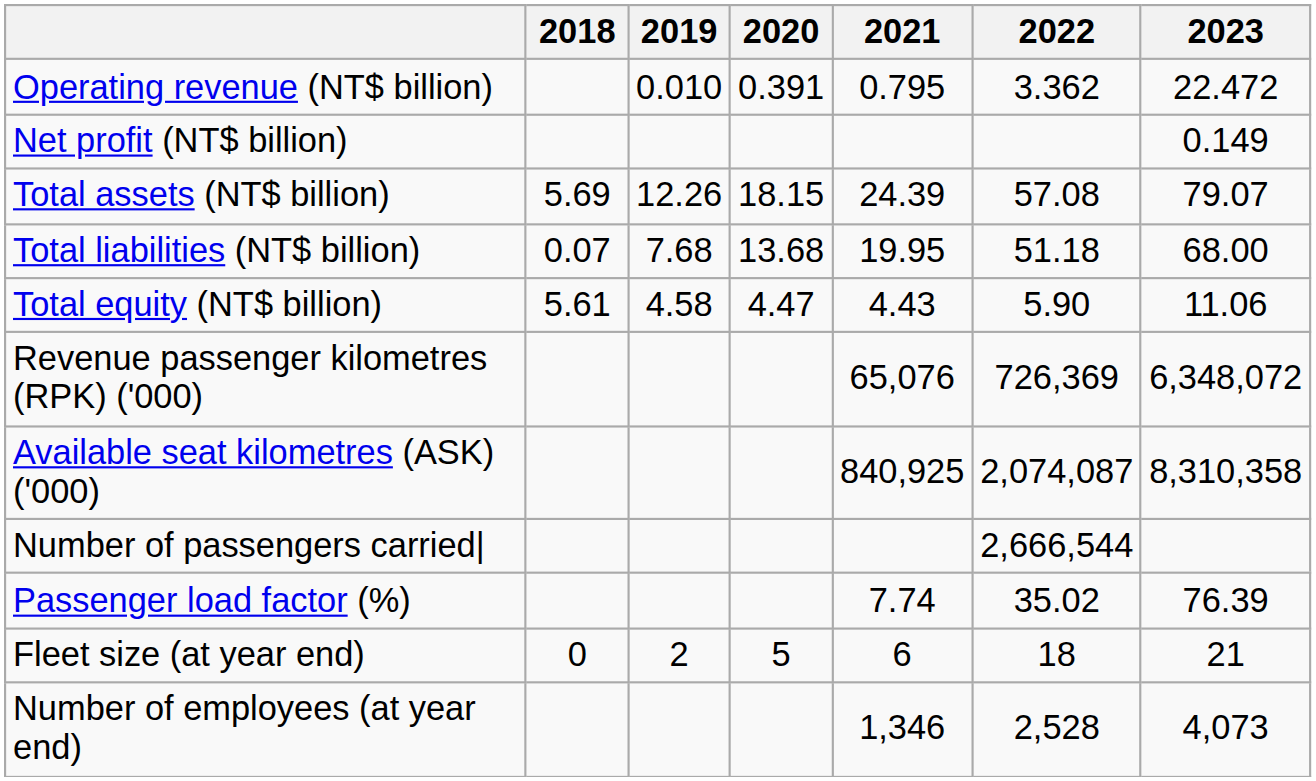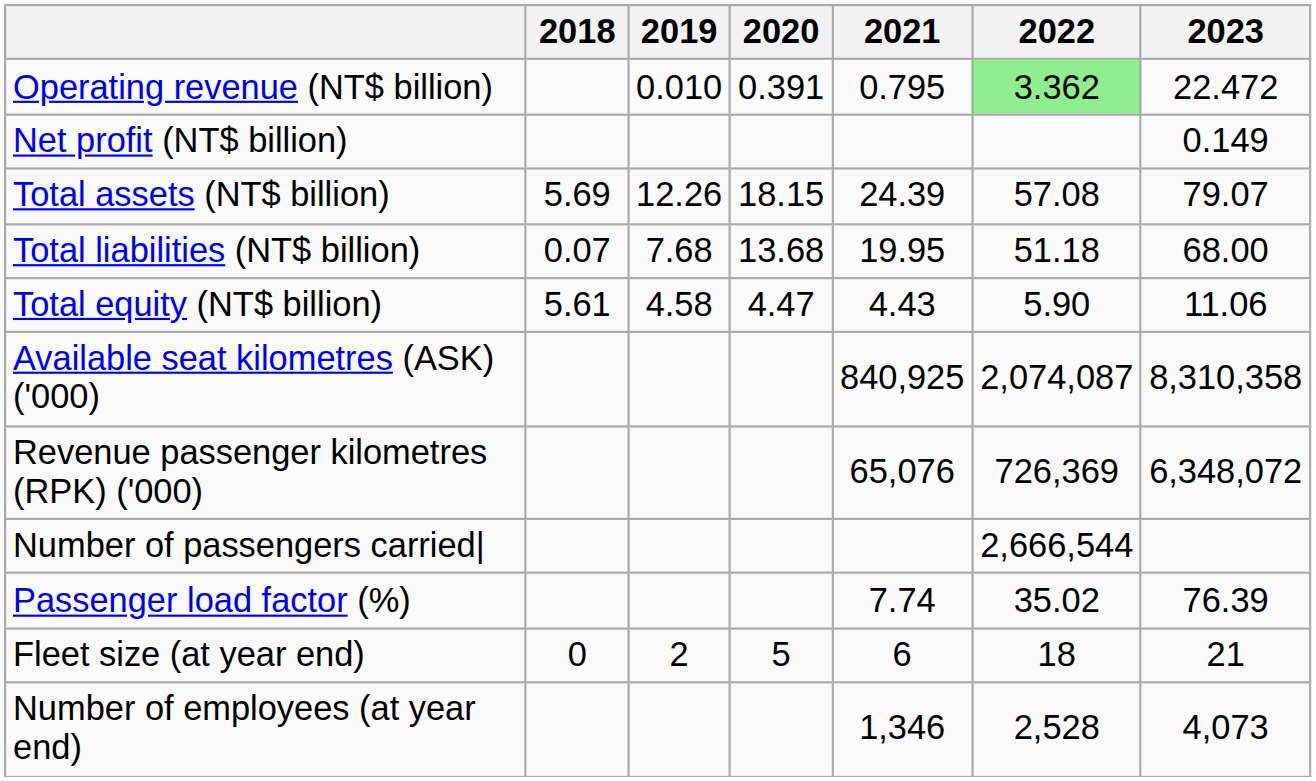Operating revenue (NT$ billion) | 2022: no background -> lightgreen background
rows swapped: Available seat kilometres (ASK) ('000) <-> Revenue passenger kilometres (RPK) ('000)
